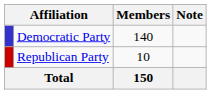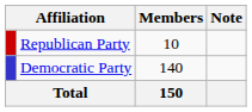rows swapped: Democratic Party <-> Republican Party
